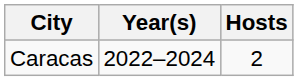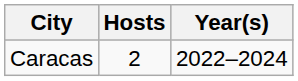columns swapped: Hosts <-> Year(s)
